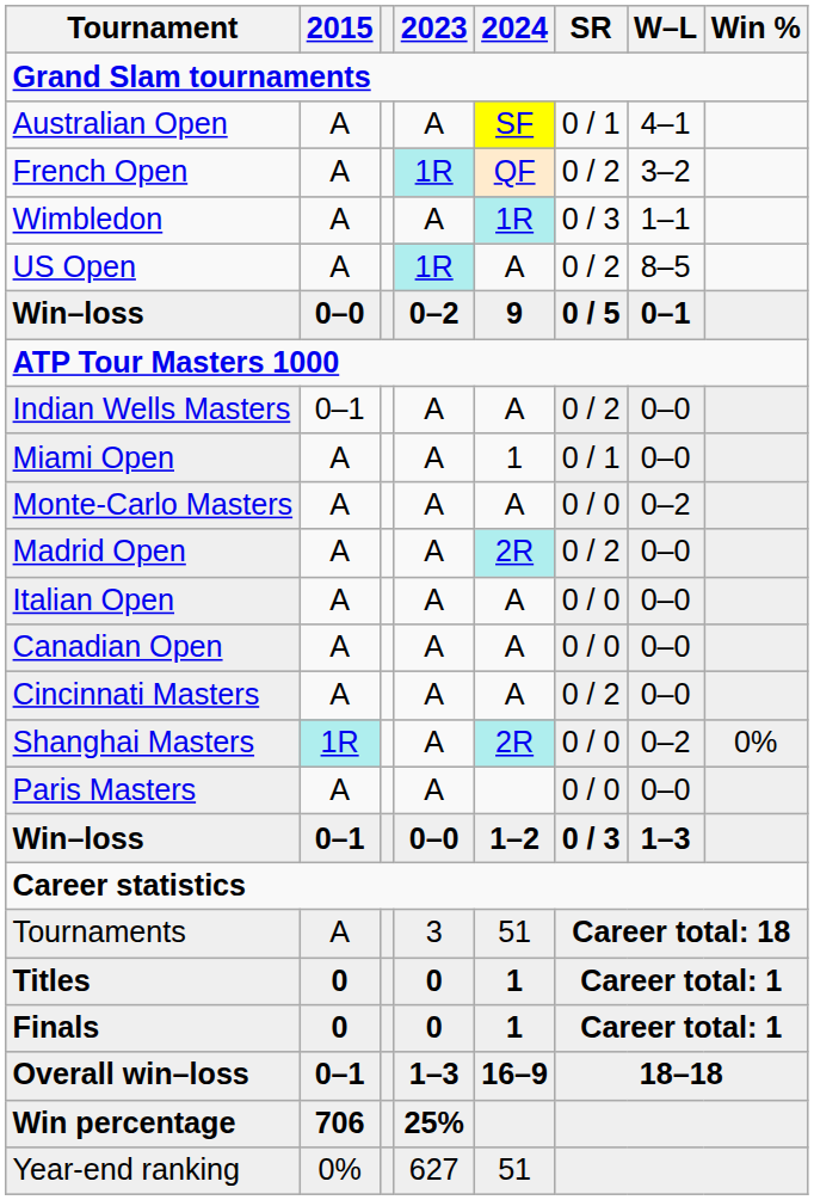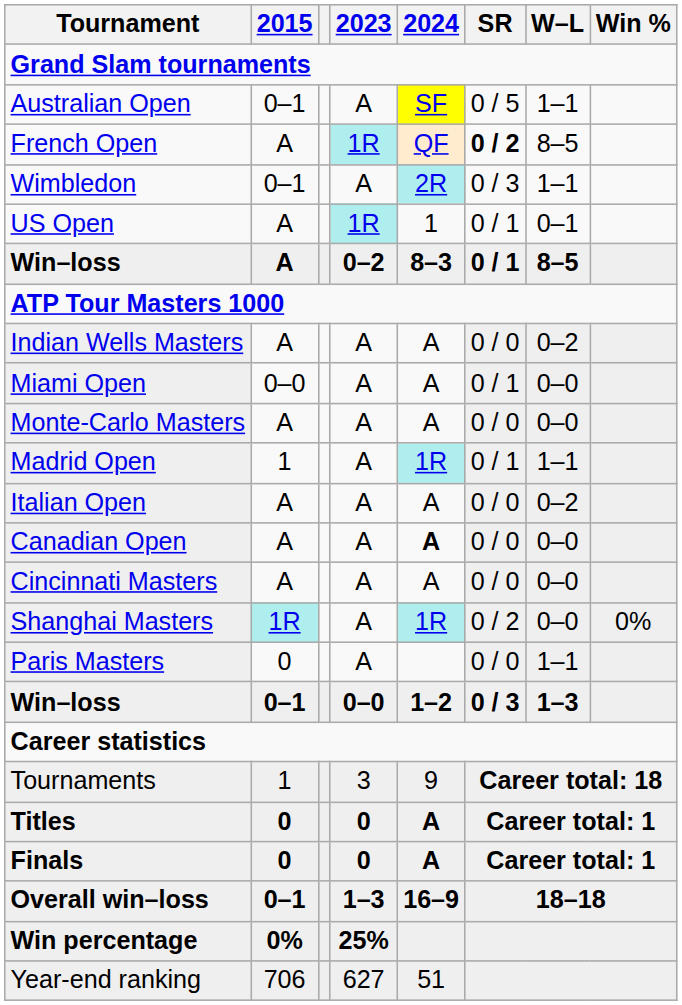Australian Open | 2015: A -> 0–1
Australian Open | SR: 0 / 1 -> 0 / 5
Australian Open | W–L: 4–1 -> 1–1
French Open | SR: normal -> bold
French Open | W–L: 3–2 -> 8–5
Wimbledon | 2015: A -> 0–1
Wimbledon | 2024: 1R -> 2R
US Open | 2024: A -> 1
US Open | SR: 0 / 2 -> 0 / 1
US Open | W–L: 8–5 -> 0–1
Win–loss / 0–2 | 2015: 0–0 -> A
Win–loss / 0–2 | 2024: 9 -> 8–3
Win–loss / 0–2 | SR: 0 / 5 -> 0 / 1
Win–loss / 0–2 | W–L: 0–1 -> 8–5
Indian Wells Masters | 2015: 0–1 -> A
Indian Wells Masters | SR: 0 / 2 -> 0 / 0
Indian Wells Masters | W–L: 0–0 -> 0–2
Miami Open | 2015: A -> 0–0
Miami Open | 2024: 1 -> A
Monte-Carlo Masters | W–L: 0–2 -> 0–0
Madrid Open | 2015: A -> 1
Madrid Open | 2024: 2R -> 1R
Madrid Open | SR: 0 / 2 -> 0 / 1
Madrid Open | W–L: 0–0 -> 1–1
Italian Open | W–L: 0–0 -> 0–2
Canadian Open | 2024: normal -> bold
Cincinnati Masters | SR: 0 / 2 -> 0 / 0
Shanghai Masters | 2024: 2R -> 1R
Shanghai Masters | SR: 0 / 0 -> 0 / 2
Shanghai Masters | W–L: 0–2 -> 0–0
Paris Masters | 2015: A -> 0
Paris Masters | W–L: 0–0 -> 1–1
Tournaments | 2015: A -> 1
Tournaments | 2024: 51 -> 9
Titles | 2024: 1 -> A
Finals | 2024: 1 -> A
Win percentage | 2015: 706 -> 0%
Year-end ranking | 2015: 0% -> 706
